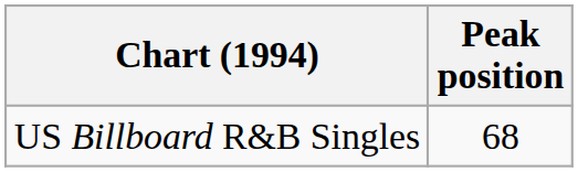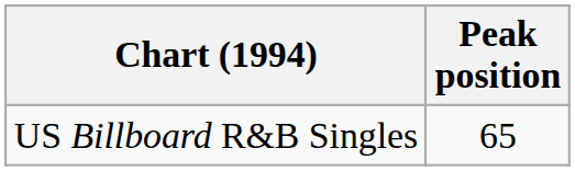US Billboard R&B Singles | Peak position: 68 -> 65
